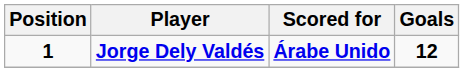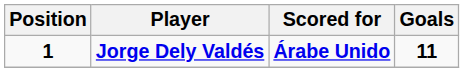Jorge Dely Valdés | Goals: 12 -> 11
